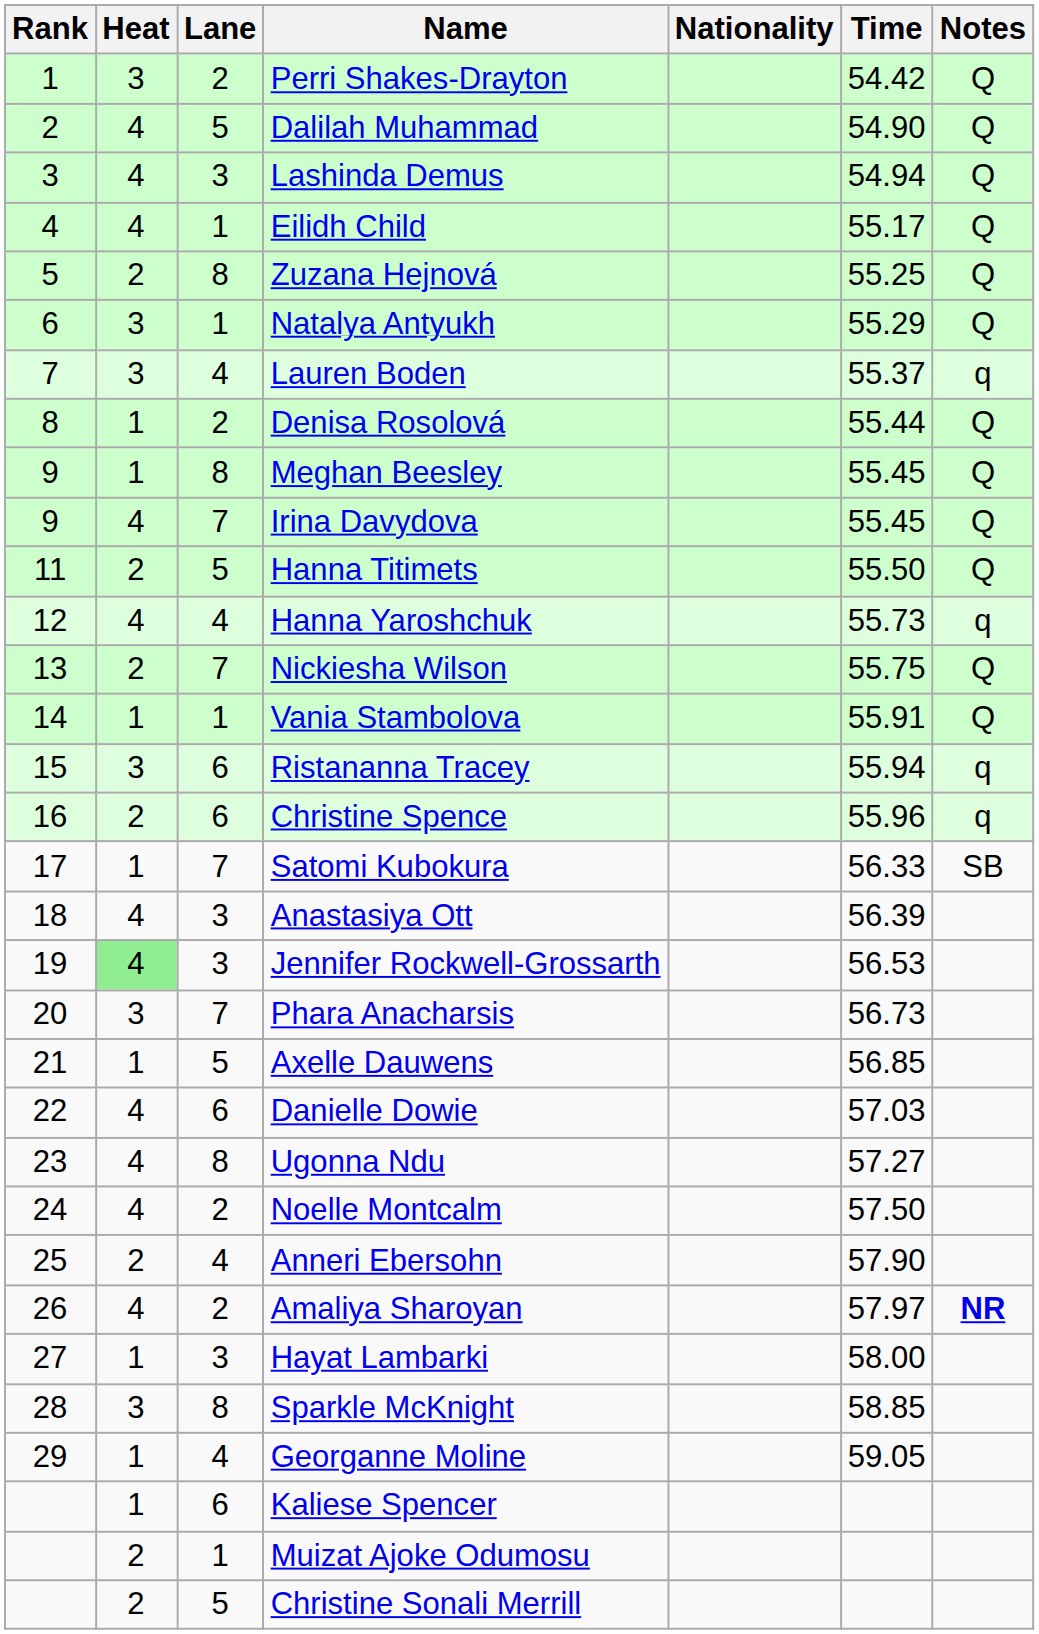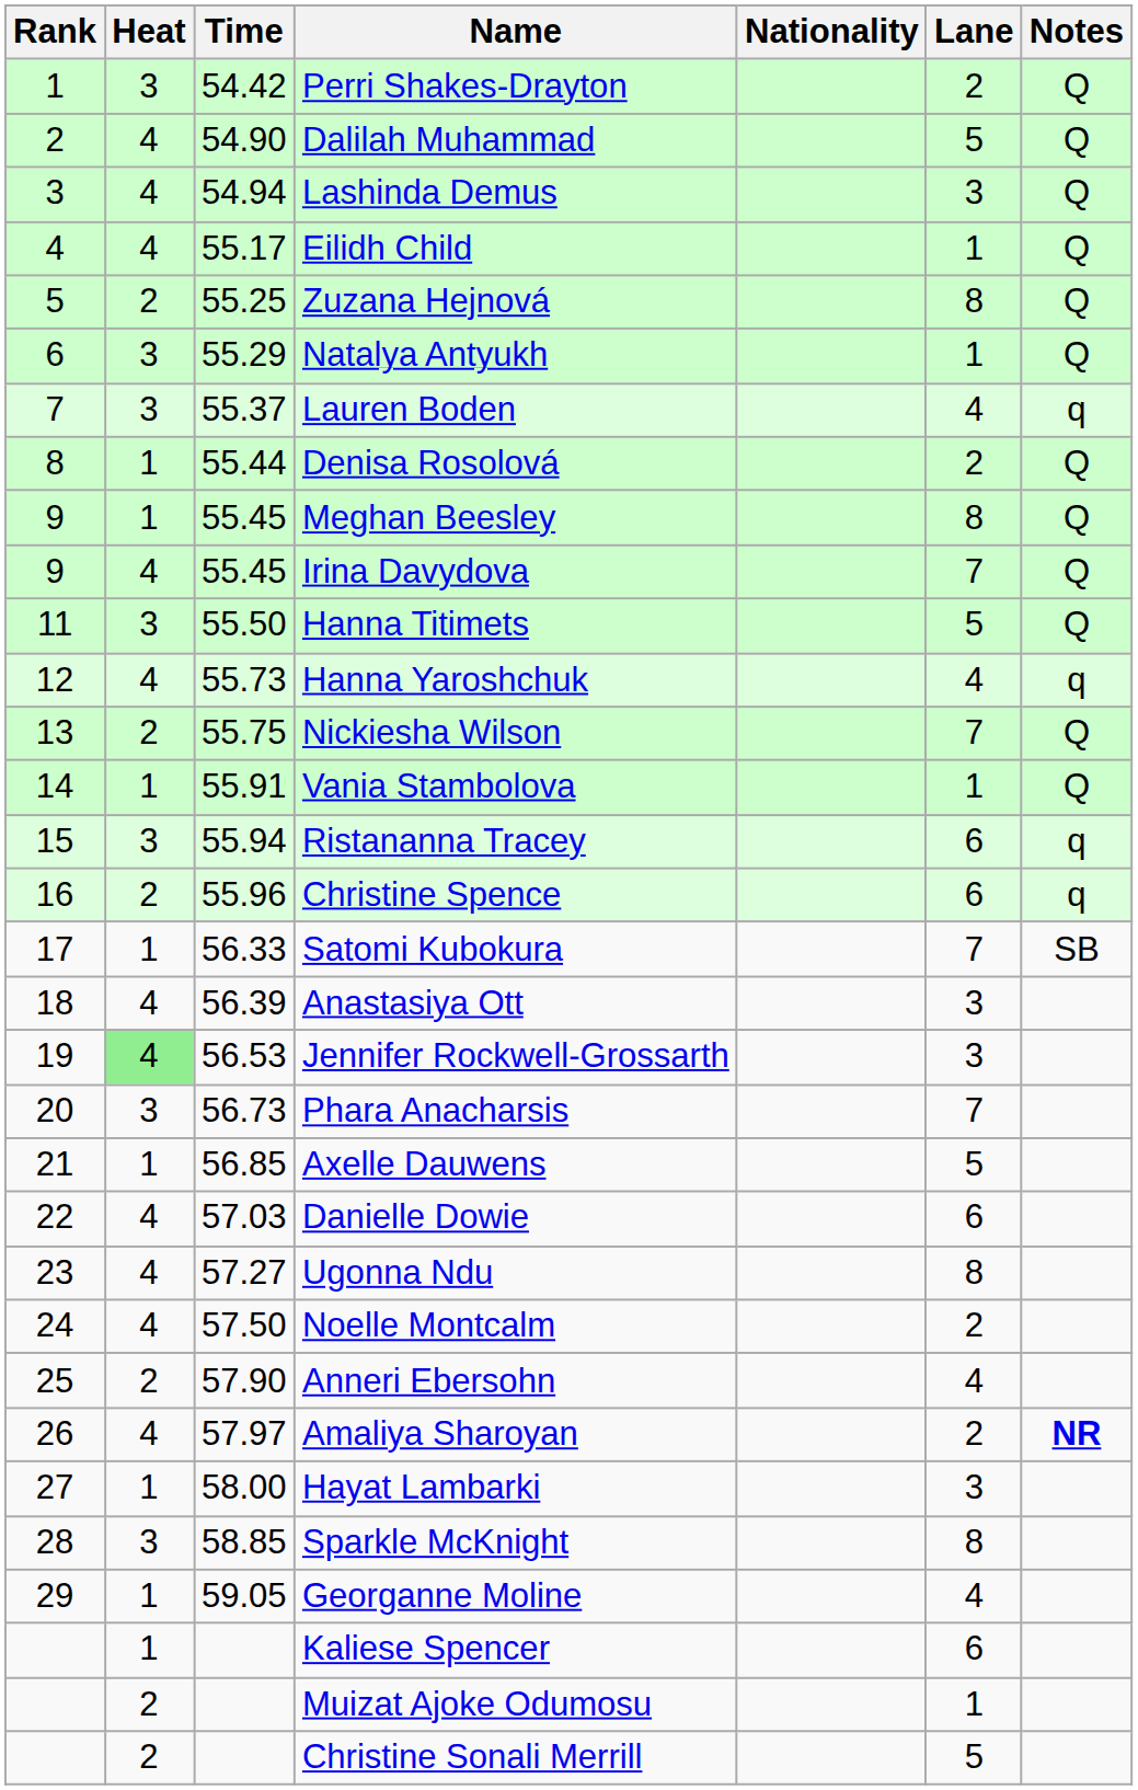columns swapped: Lane <-> Time
Hanna Titimets | Heat: 2 -> 3
